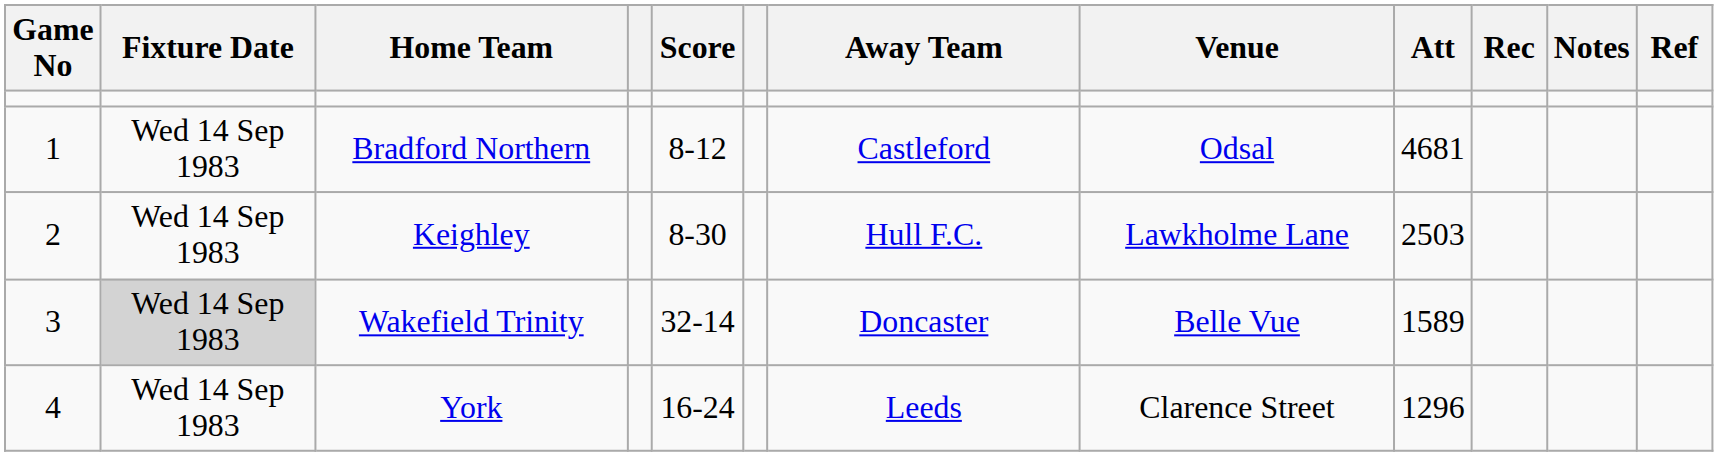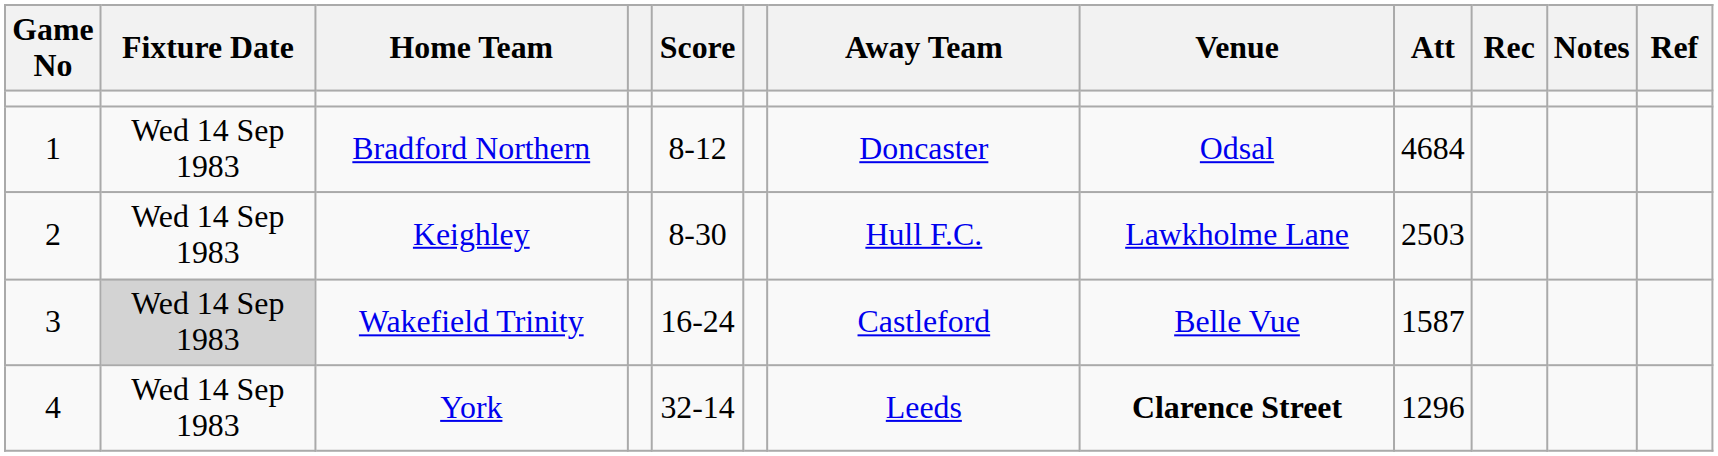Bradford Northern | Away Team: Castleford -> Doncaster
Bradford Northern | Att: 4681 -> 4684
Wakefield Trinity | Score: 32-14 -> 16-24
Wakefield Trinity | Away Team: Doncaster -> Castleford
Wakefield Trinity | Att: 1589 -> 1587
York | Score: 16-24 -> 32-14
York | Venue: normal -> bold
